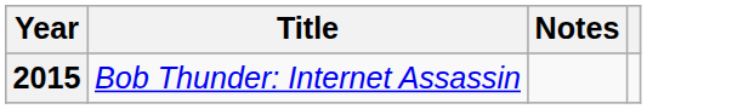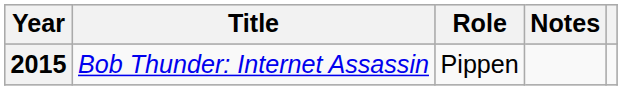+ column: Role | Pippen
